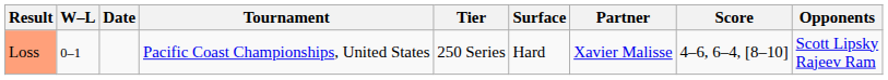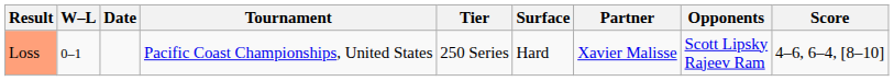columns swapped: Opponents <-> Score
